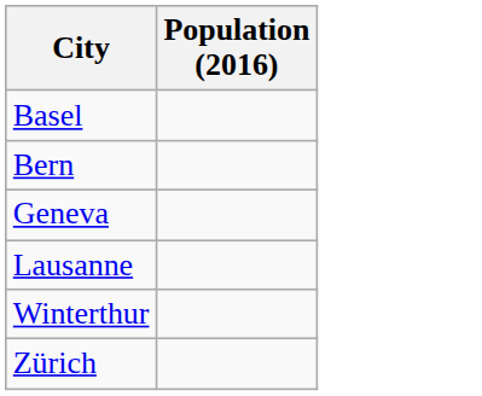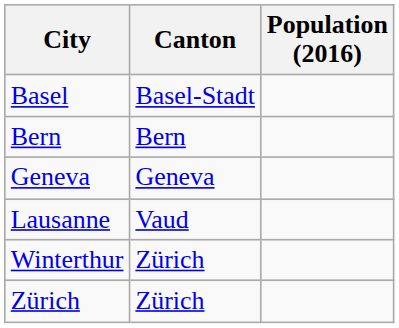+ column: Canton | Basel-Stadt | Bern | Geneva | Vaud | Zürich | Zürich
